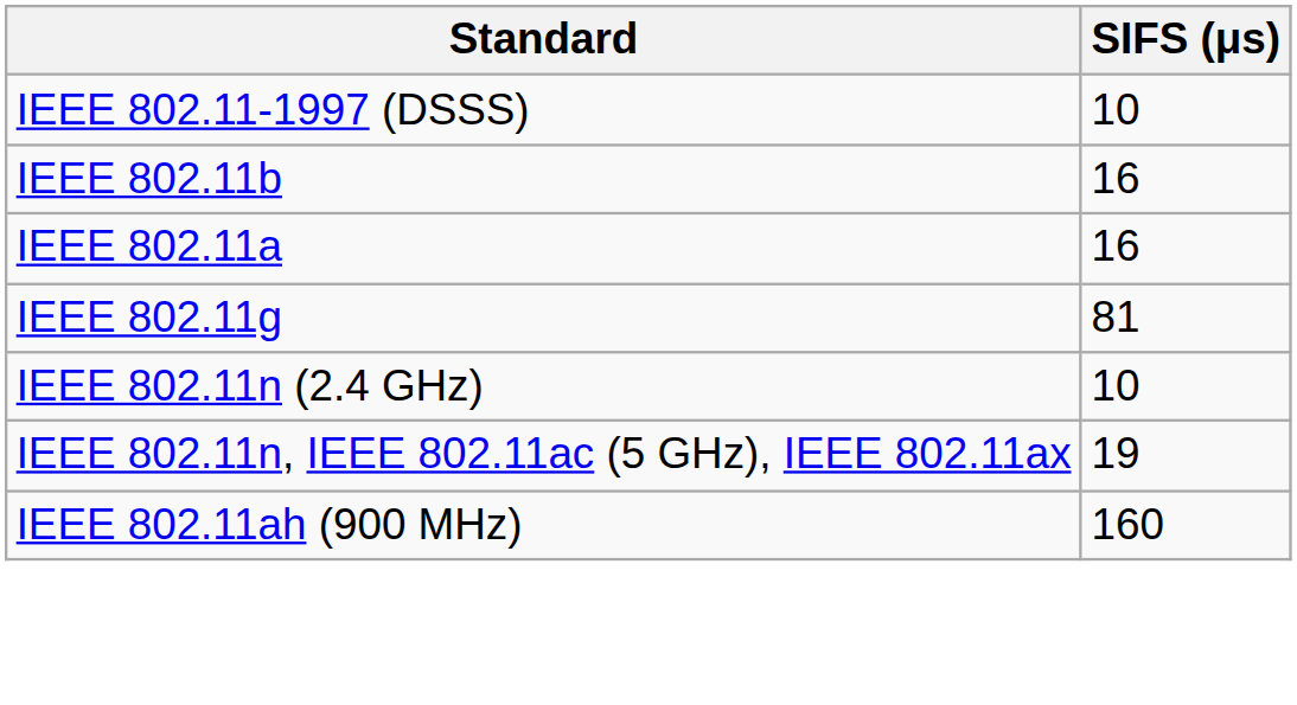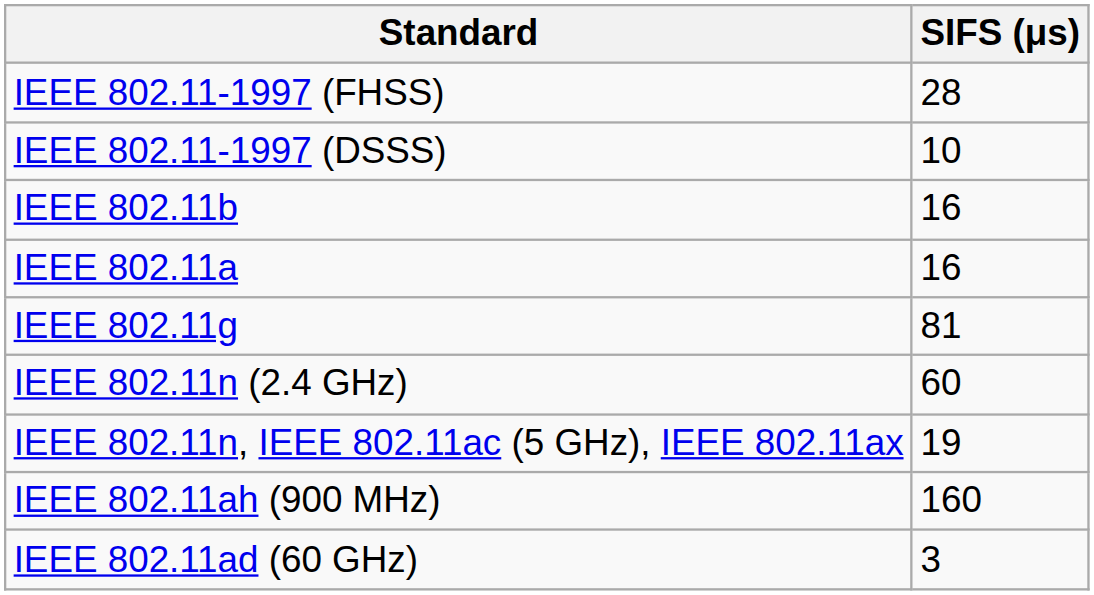+ row: IEEE 802.11-1997 (FHSS) | 28
IEEE 802.11n (2.4 GHz) | SIFS (μs): 10 -> 60
+ row: IEEE 802.11ad (60 GHz) | 3
